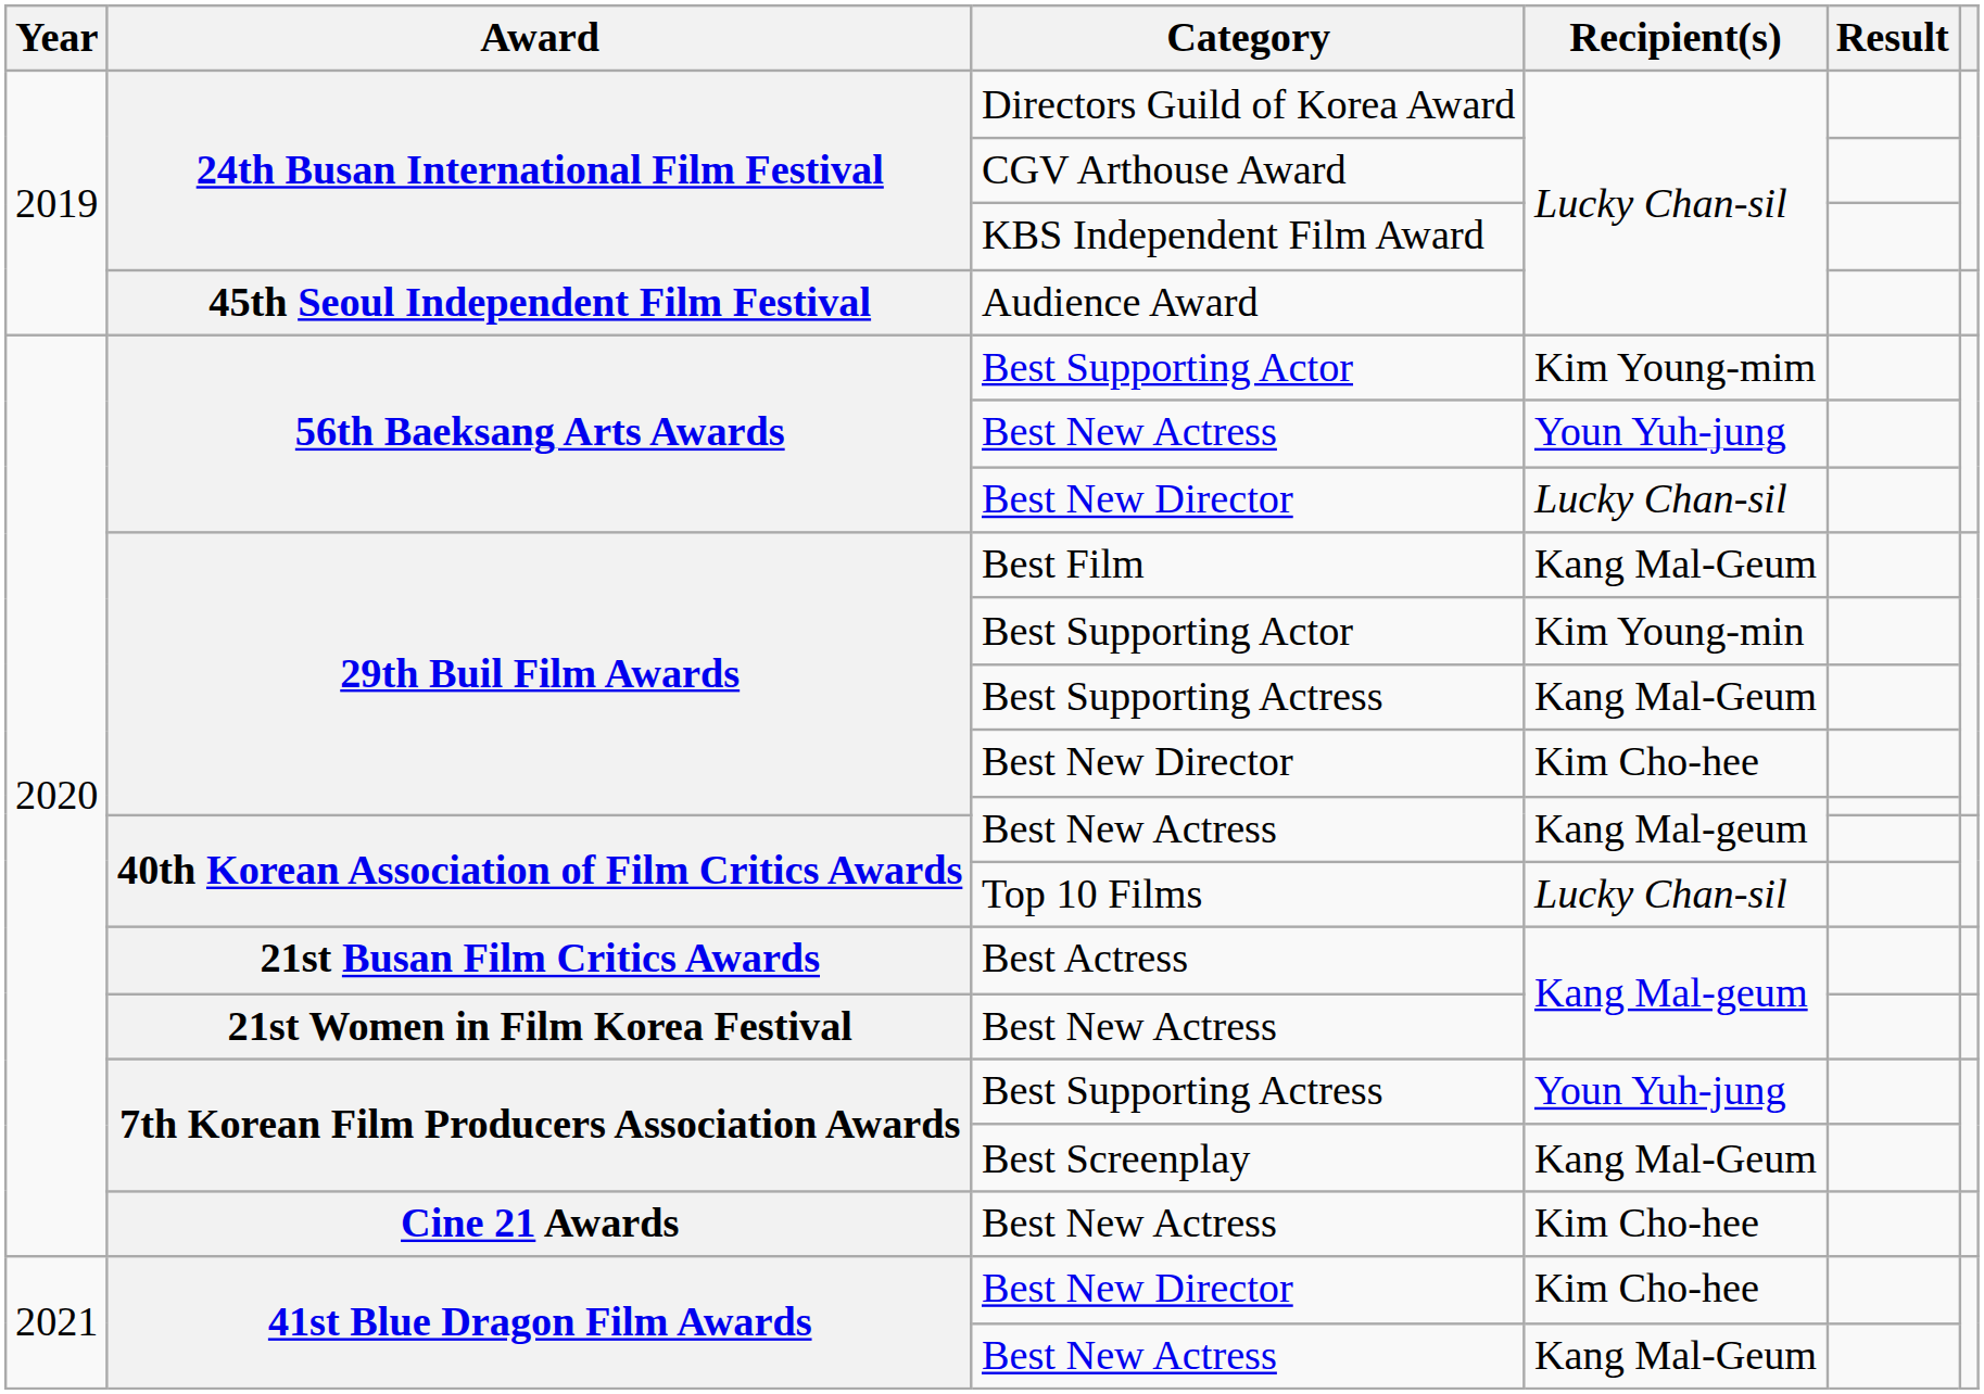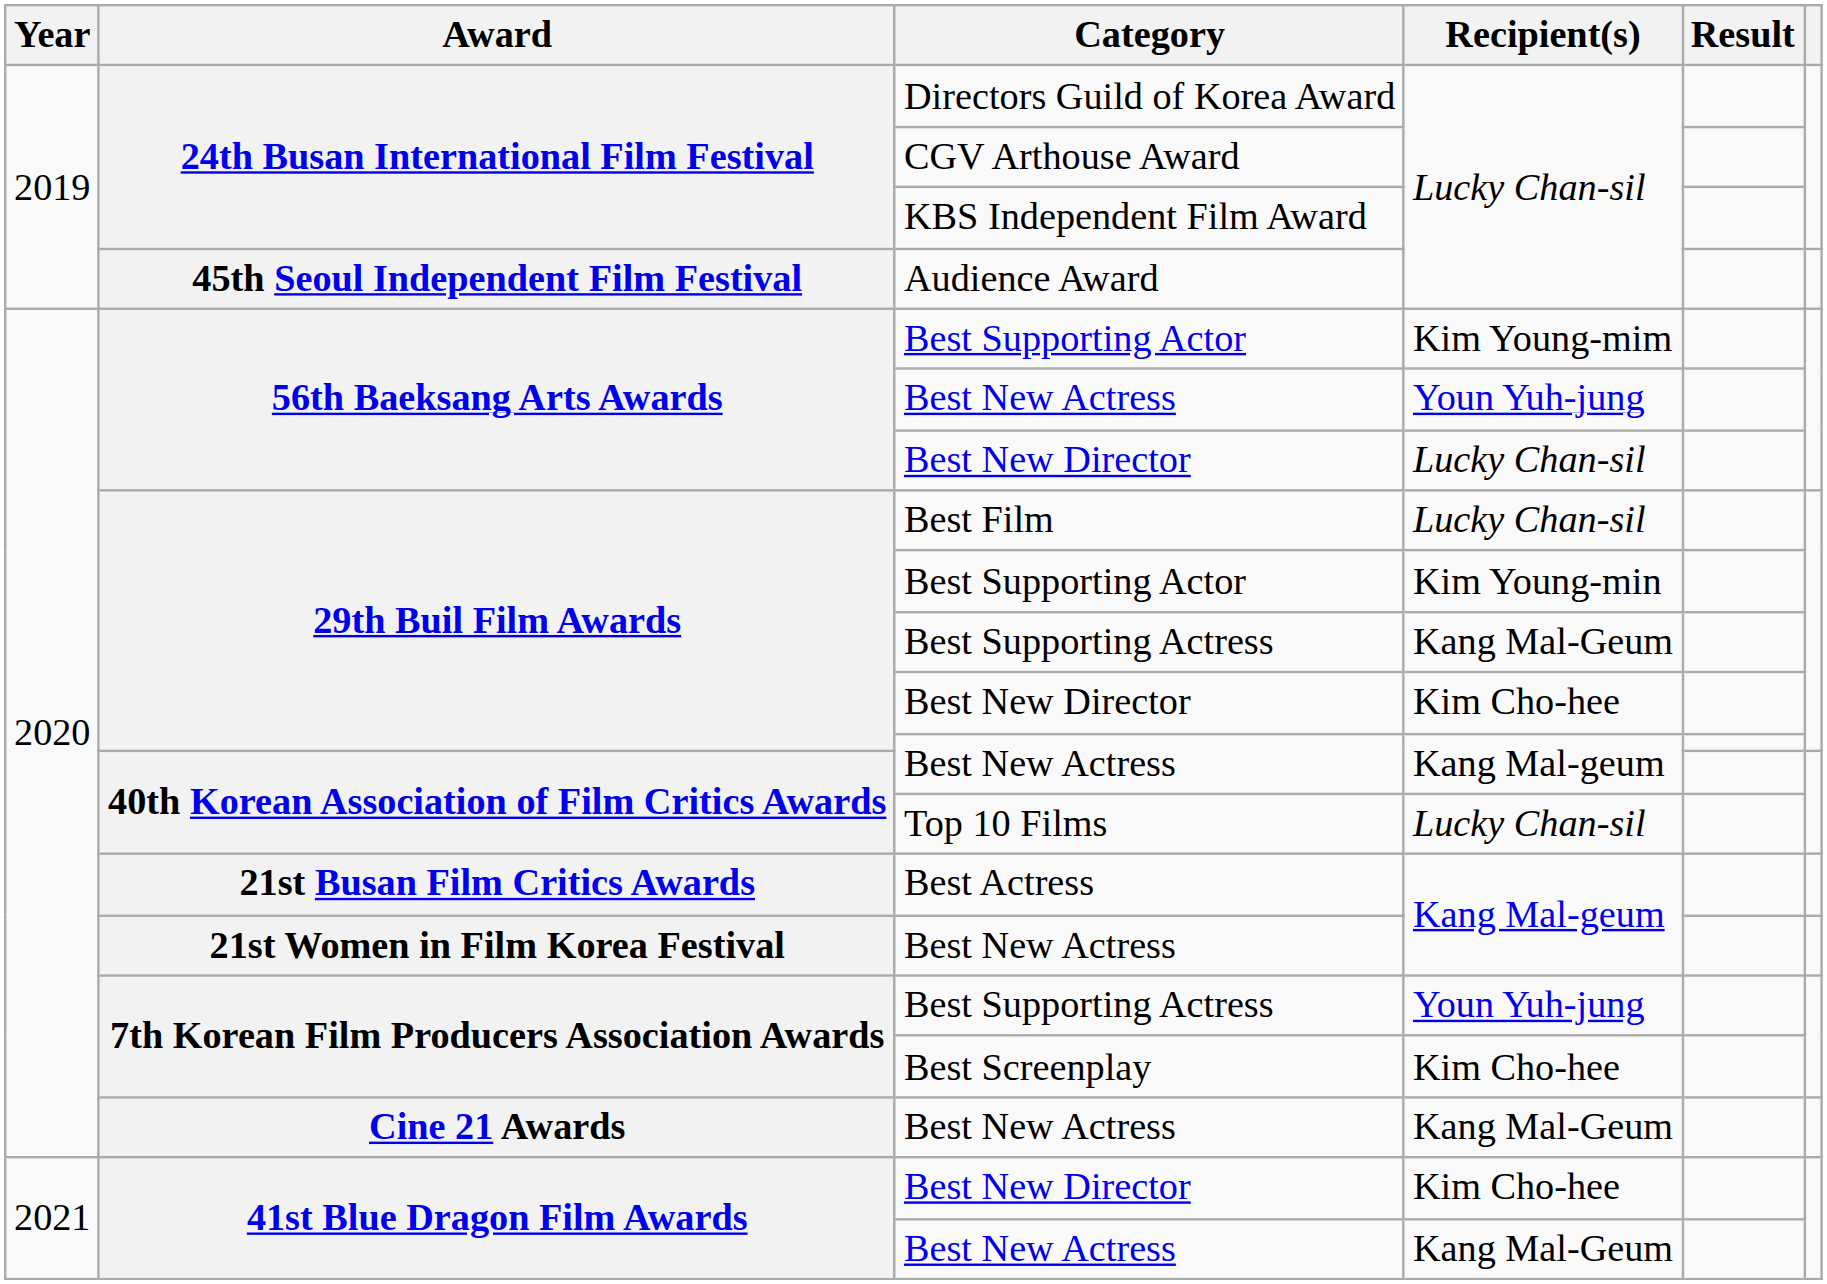Best Film | Recipient(s): Kang Mal-Geum -> Lucky Chan-sil
Best Screenplay | Recipient(s): Kang Mal-Geum -> Kim Cho-hee
Cine 21 Awards / Best New Actress | Recipient(s): Kim Cho-hee -> Kang Mal-Geum
